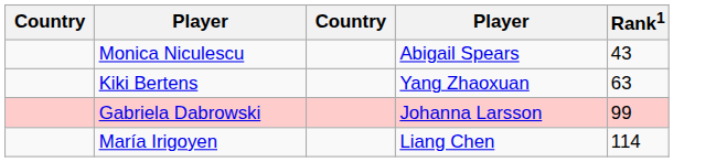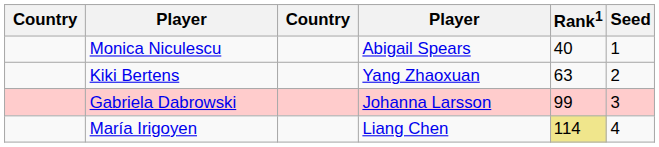+ column: Seed | 1 | 2 | 3 | 4
Monica Niculescu | Rank1: 43 -> 40
María Irigoyen | Rank1: no background -> khaki background
